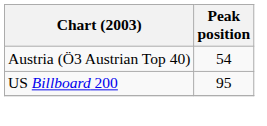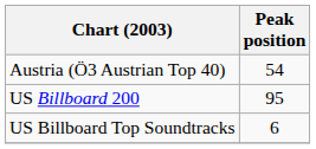+ row: US Billboard Top Soundtracks | 6
